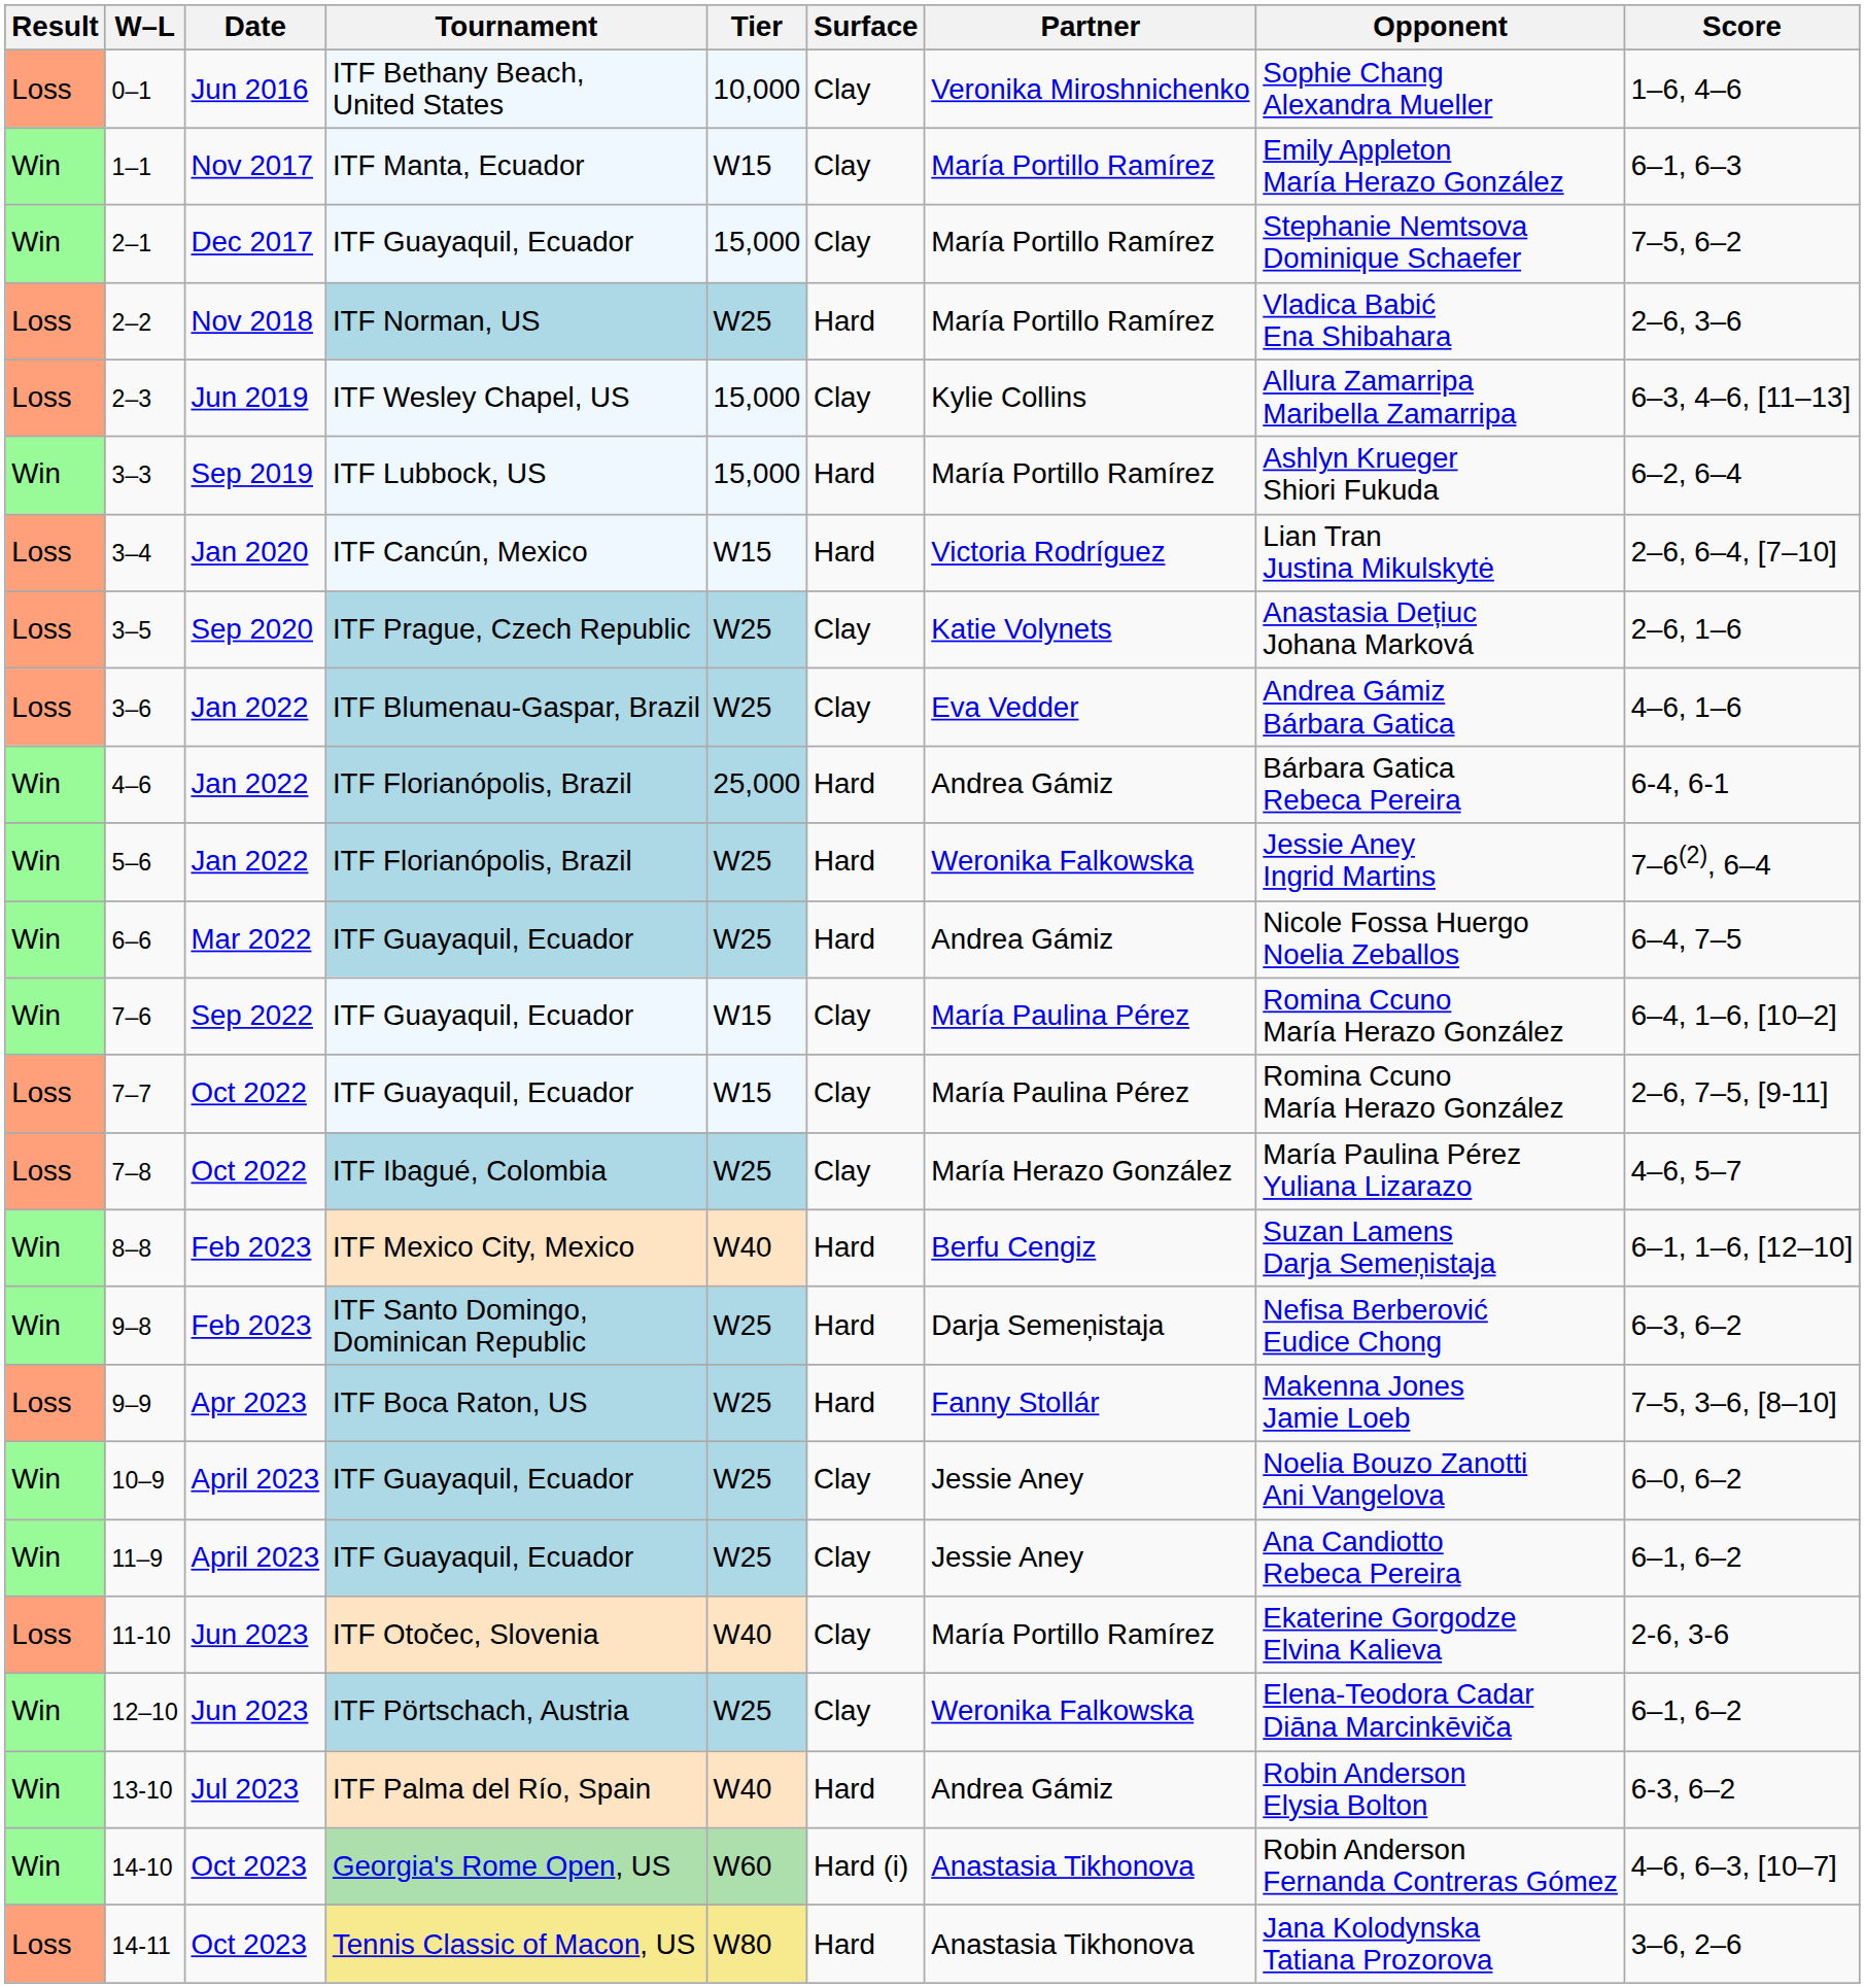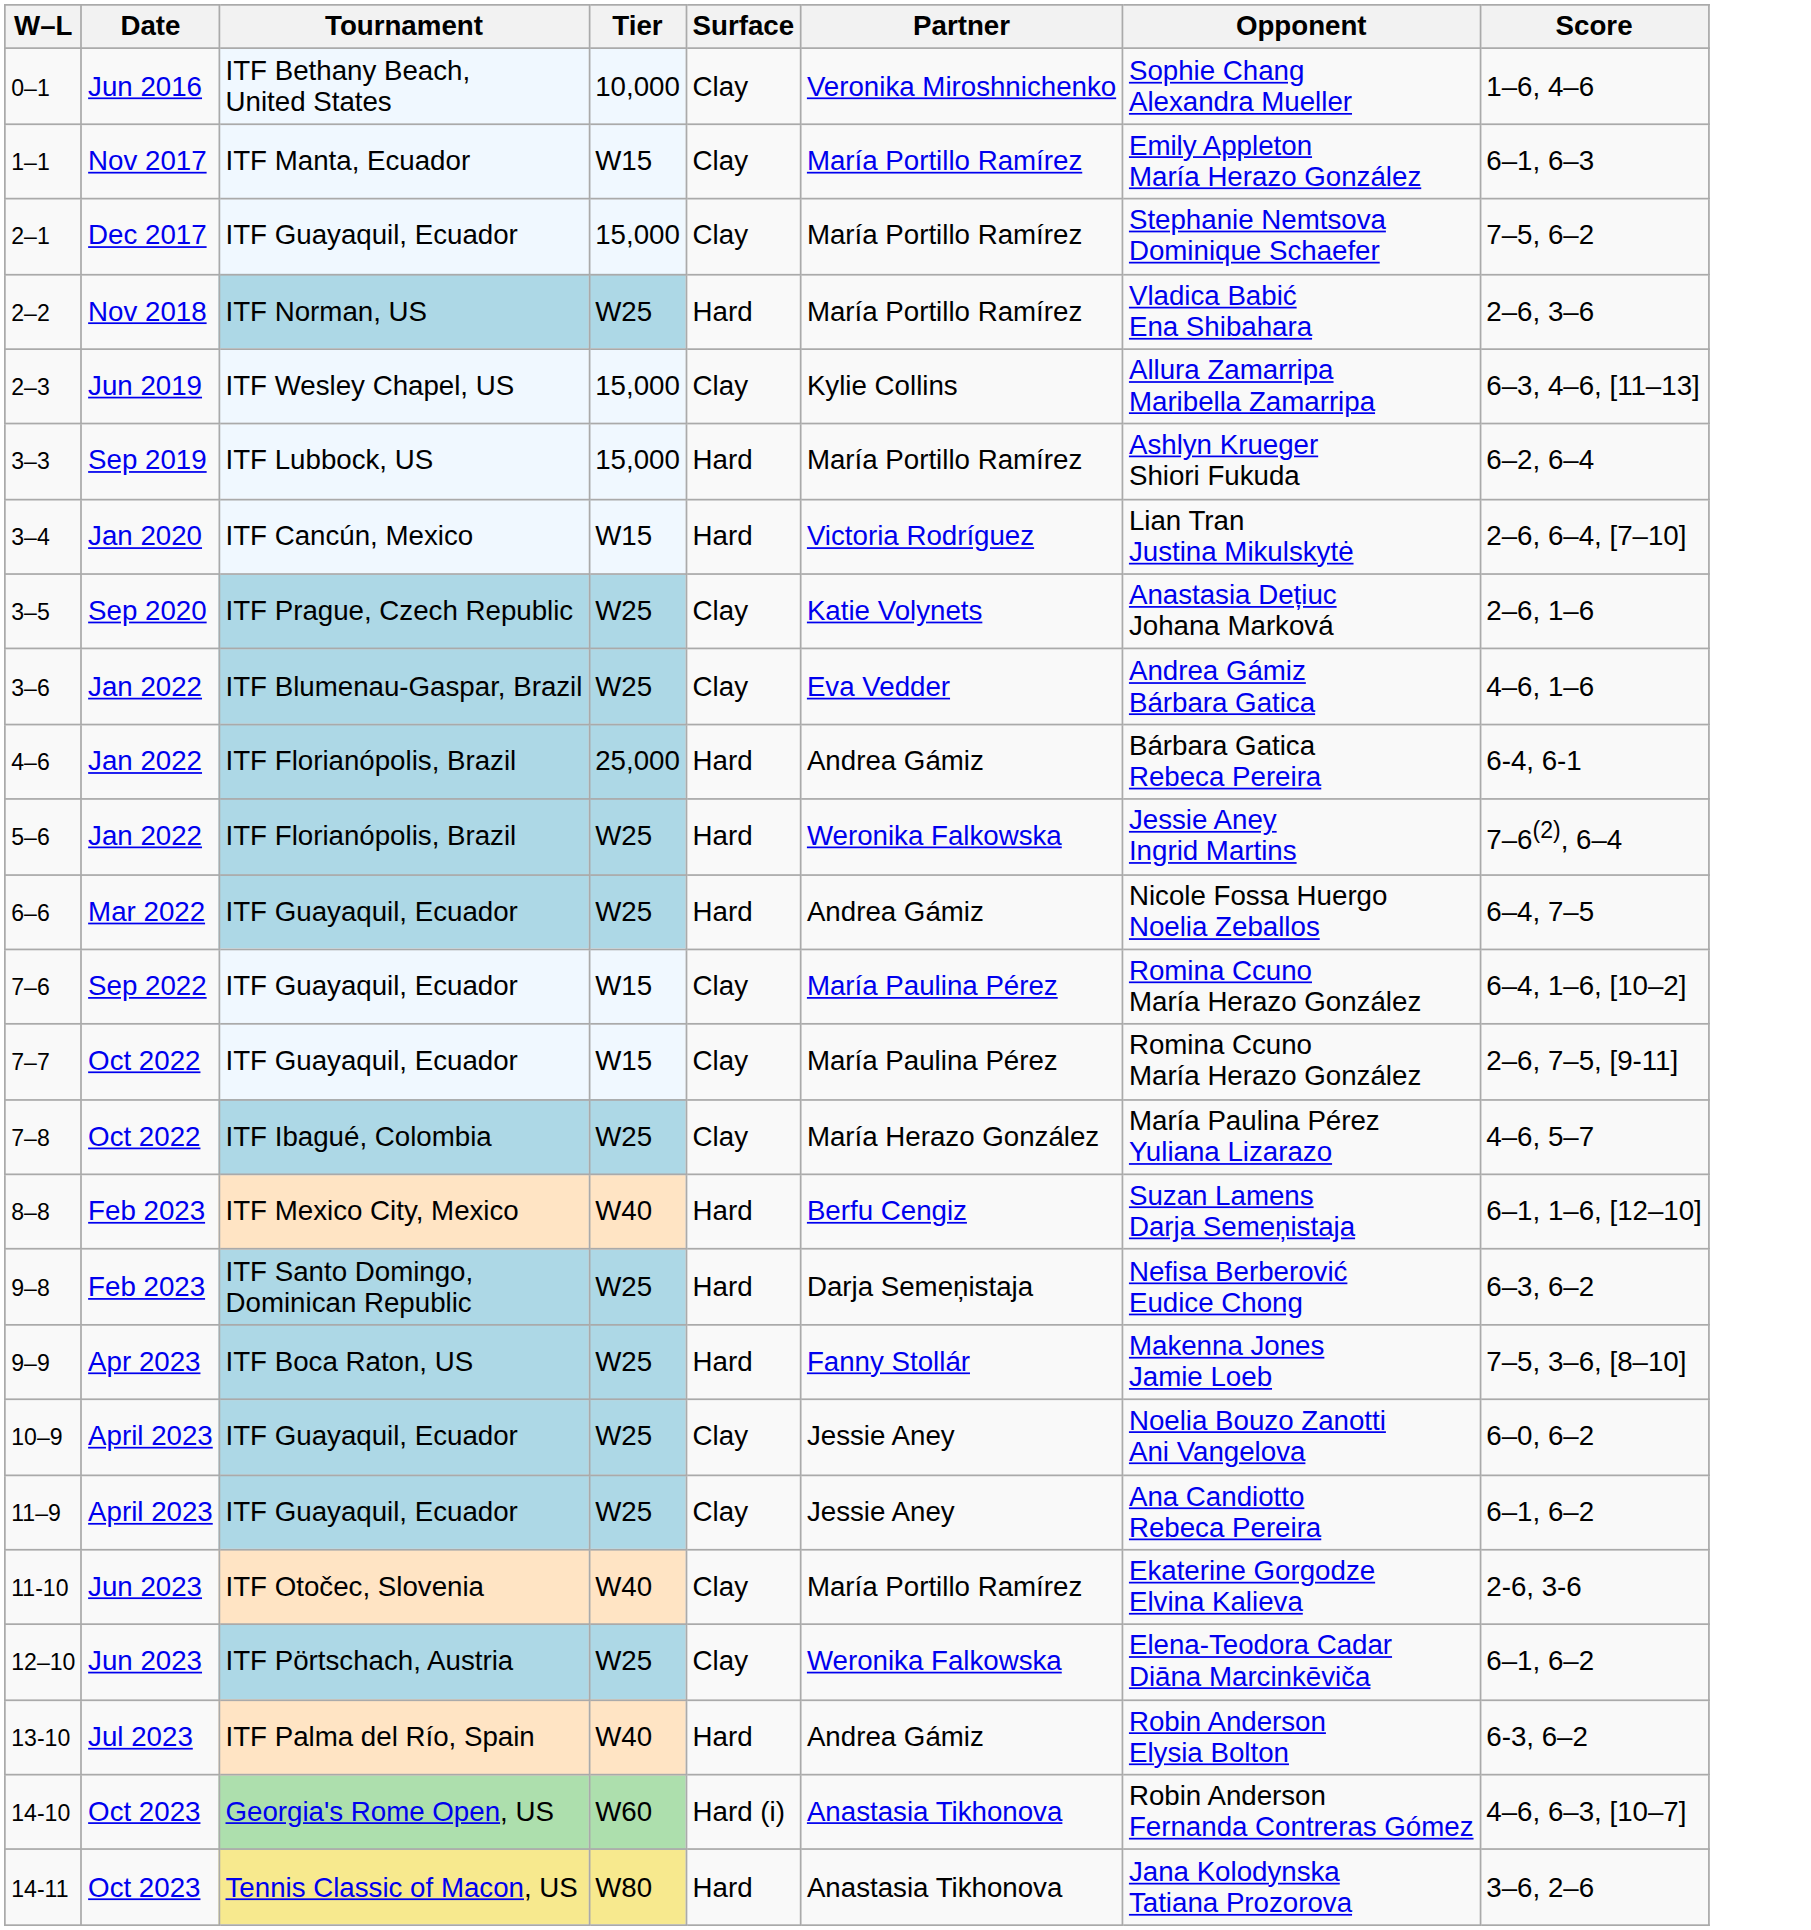- column: Result | Loss | Win | Win | Loss | Loss | Win | Loss | Loss | Loss | Win | Win | Win | Win | Loss | Loss | Win | Win | Loss | Win | Win | Loss | Win | Win | Win | Loss
